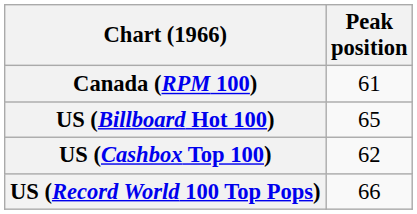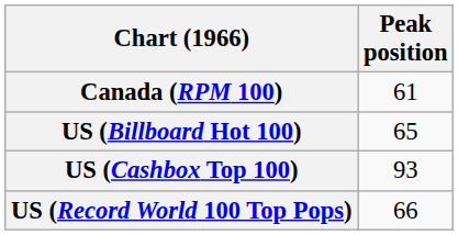US (Cashbox Top 100) | Peak position: 62 -> 93
